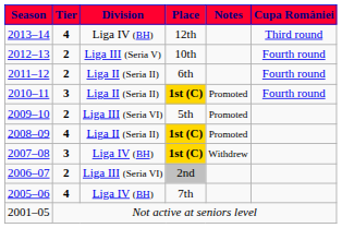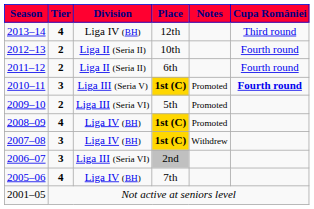2012–13 | Division: Liga III (Seria V) -> Liga II (Seria II)
2010–11 | Division: Liga II (Seria II) -> Liga III (Seria V)
2010–11 | Cupa României: normal -> bold
2008–09 | Division: Liga II (Seria II) -> Liga IV (BH)
2006–07 | Tier: 2 -> 3
